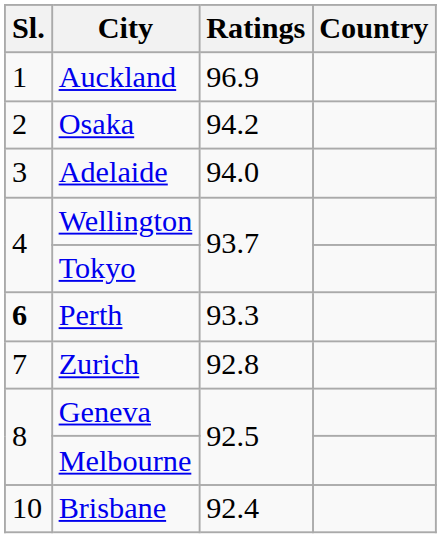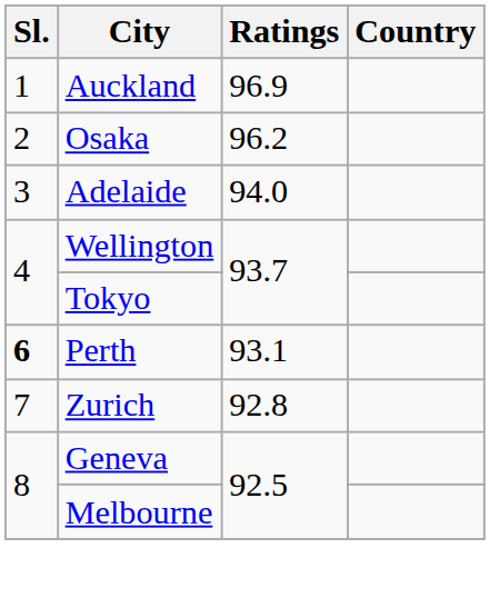Osaka | Ratings: 94.2 -> 96.2
Perth | Ratings: 93.3 -> 93.1
- row: 10 | Brisbane | 92.4
